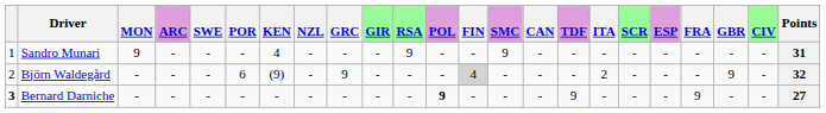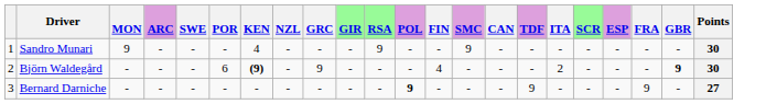- column: CIV | - | - | -
Sandro Munari | Points: 31 -> 30
Björn Waldegård | KEN: normal -> bold
Björn Waldegård | FIN: lightgrey background -> no background
Björn Waldegård | GBR: normal -> bold
Björn Waldegård | Points: 32 -> 30
Bernard Darniche | column 1: bold -> normal
